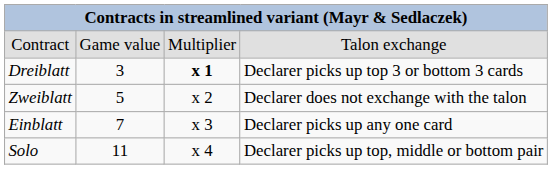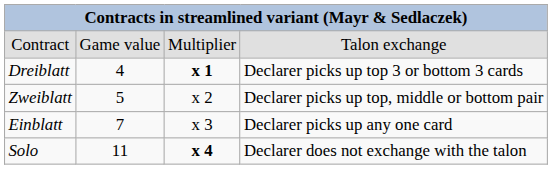Dreiblatt | column 2: 3 -> 4
Zweiblatt | column 4: Declarer does not exchange with the talon -> Declarer picks up top, middle or bottom pair
Solo | column 3: normal -> bold
Solo | column 4: Declarer picks up top, middle or bottom pair -> Declarer does not exchange with the talon
